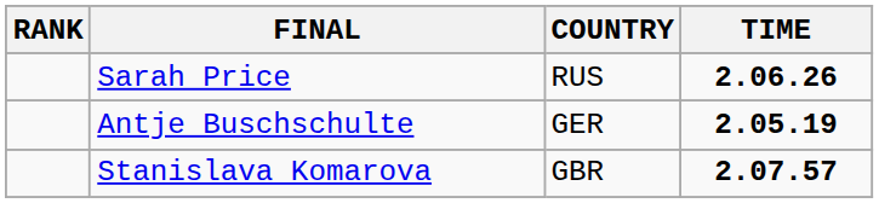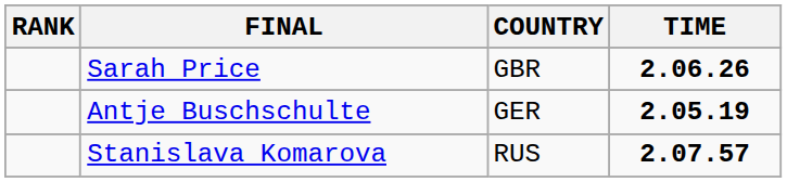Sarah Price | COUNTRY: RUS -> GBR
Stanislava Komarova | COUNTRY: GBR -> RUS
